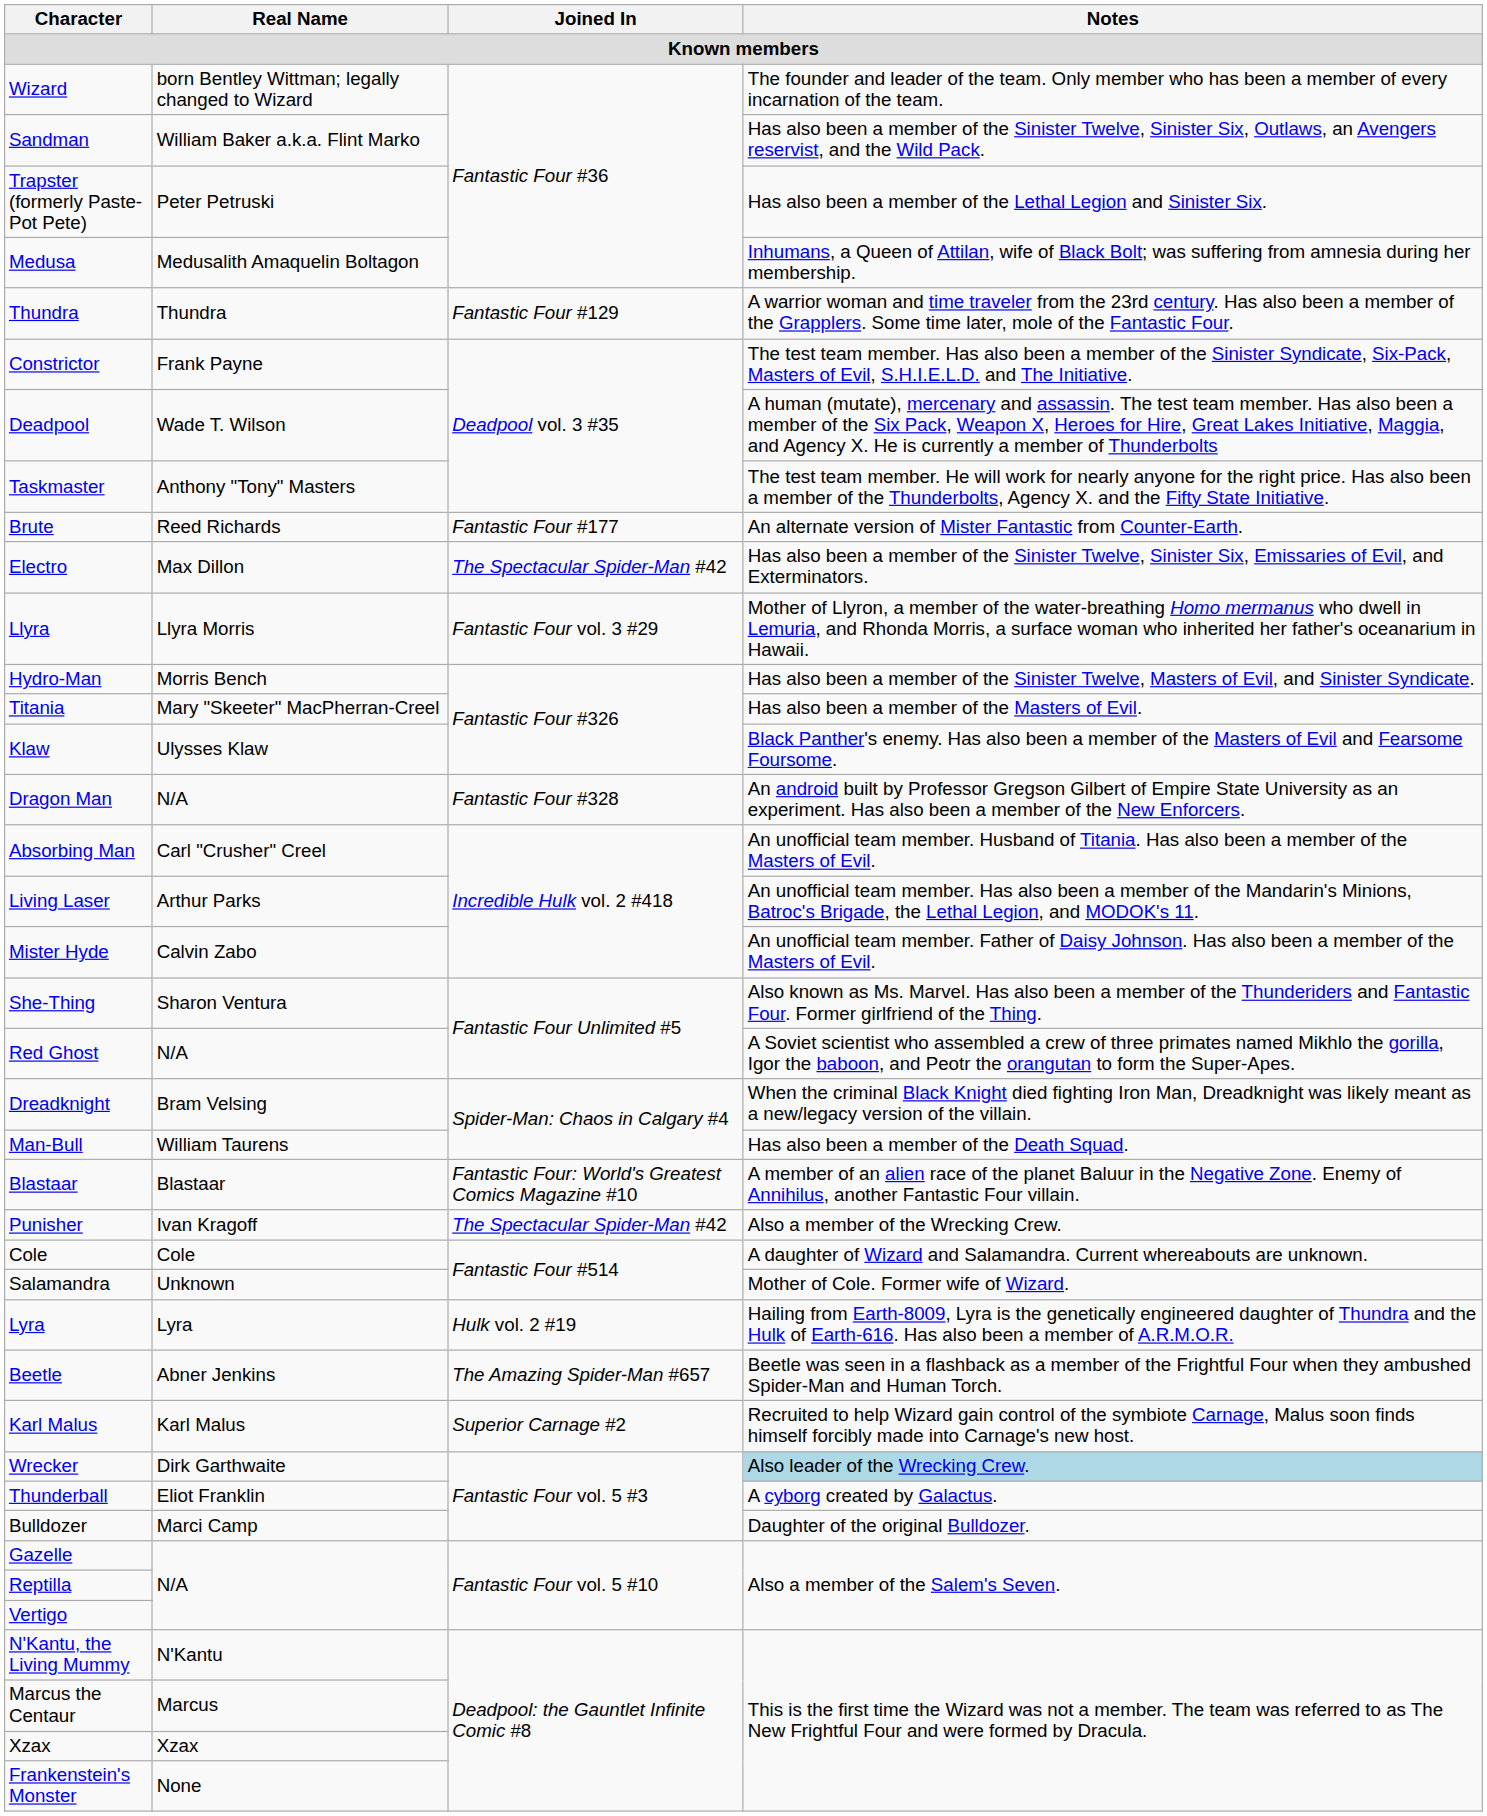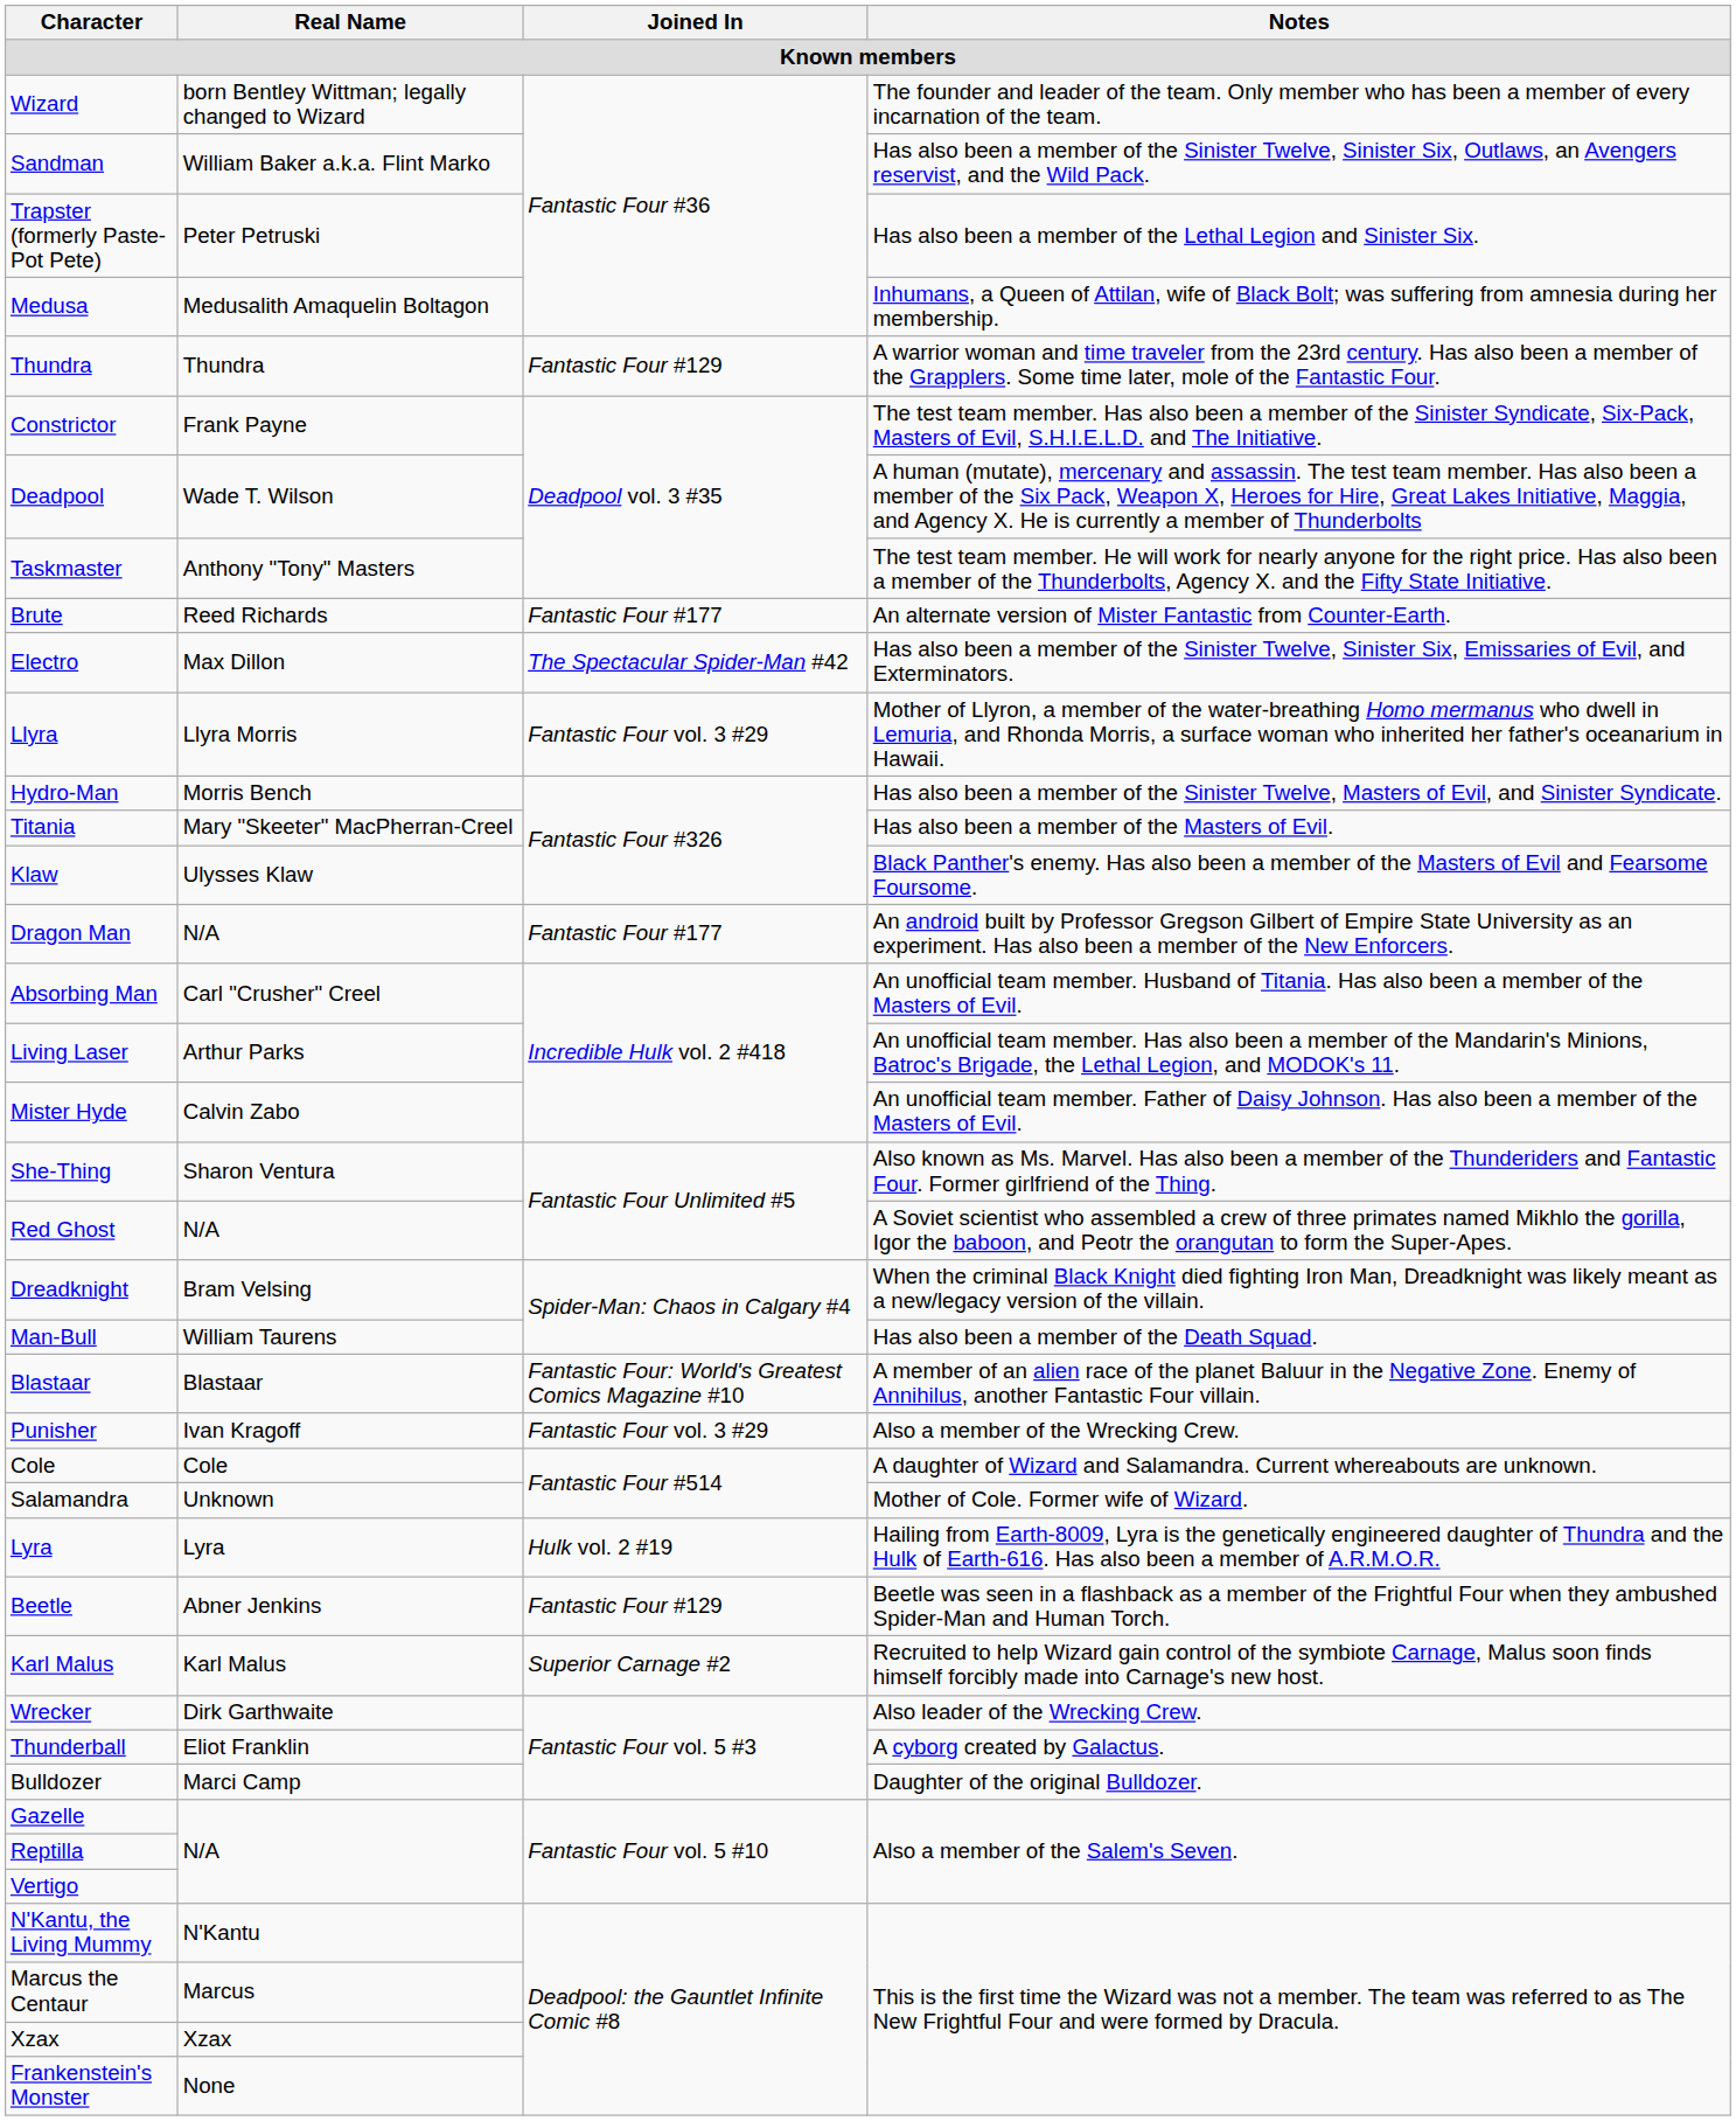Dragon Man | Joined In: Fantastic Four #328 -> Fantastic Four #177
Punisher | Joined In: The Spectacular Spider-Man #42 -> Fantastic Four vol. 3 #29
Beetle | Joined In: The Amazing Spider-Man #657 -> Fantastic Four #129
Wrecker | Notes: lightblue background -> no background
